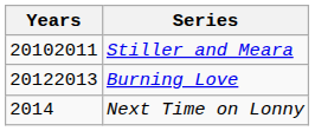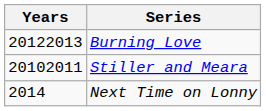rows swapped: Stiller and Meara <-> Burning Love
